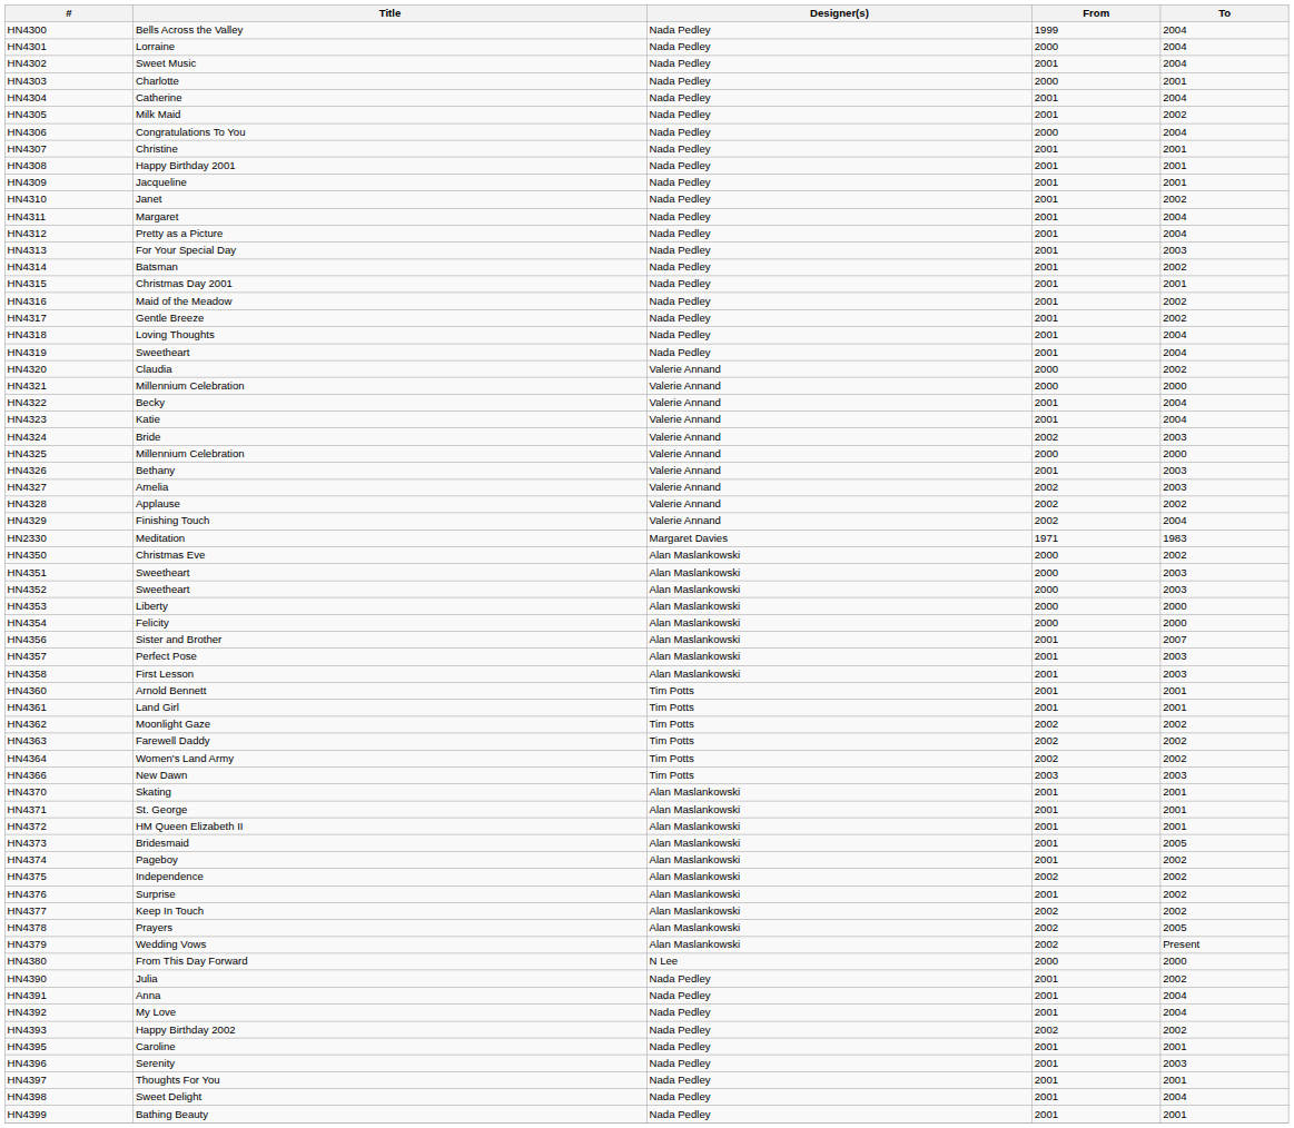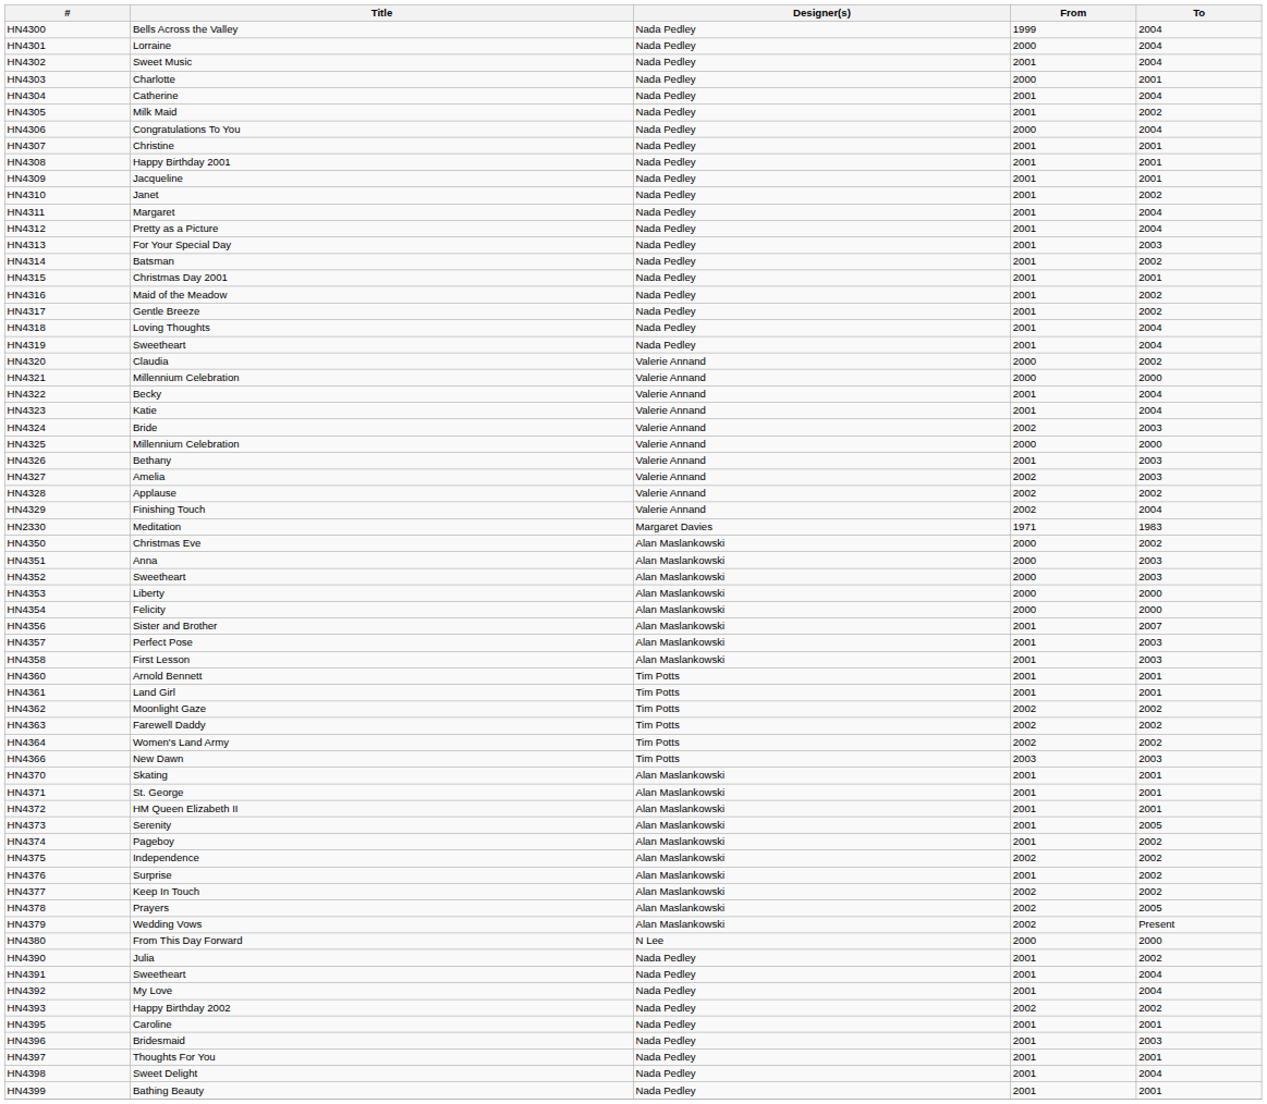HN4351 | Title: Sweetheart -> Anna
HN4373 | Title: Bridesmaid -> Serenity
HN4391 | Title: Anna -> Sweetheart
HN4396 | Title: Serenity -> Bridesmaid
